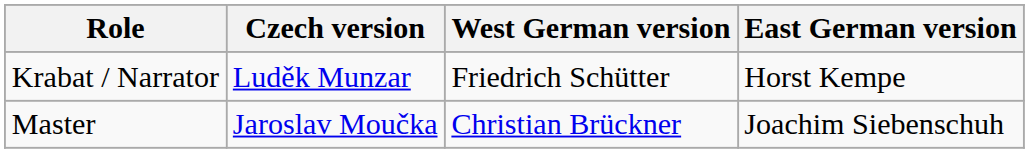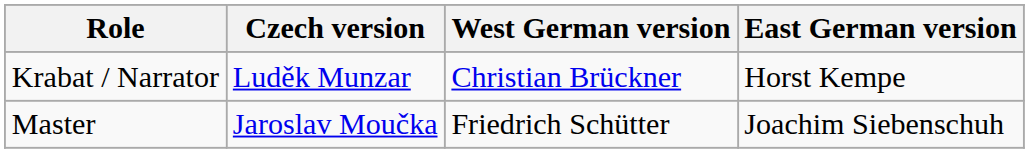Krabat / Narrator | West German version: Friedrich Schütter -> Christian Brückner
Master | West German version: Christian Brückner -> Friedrich Schütter
